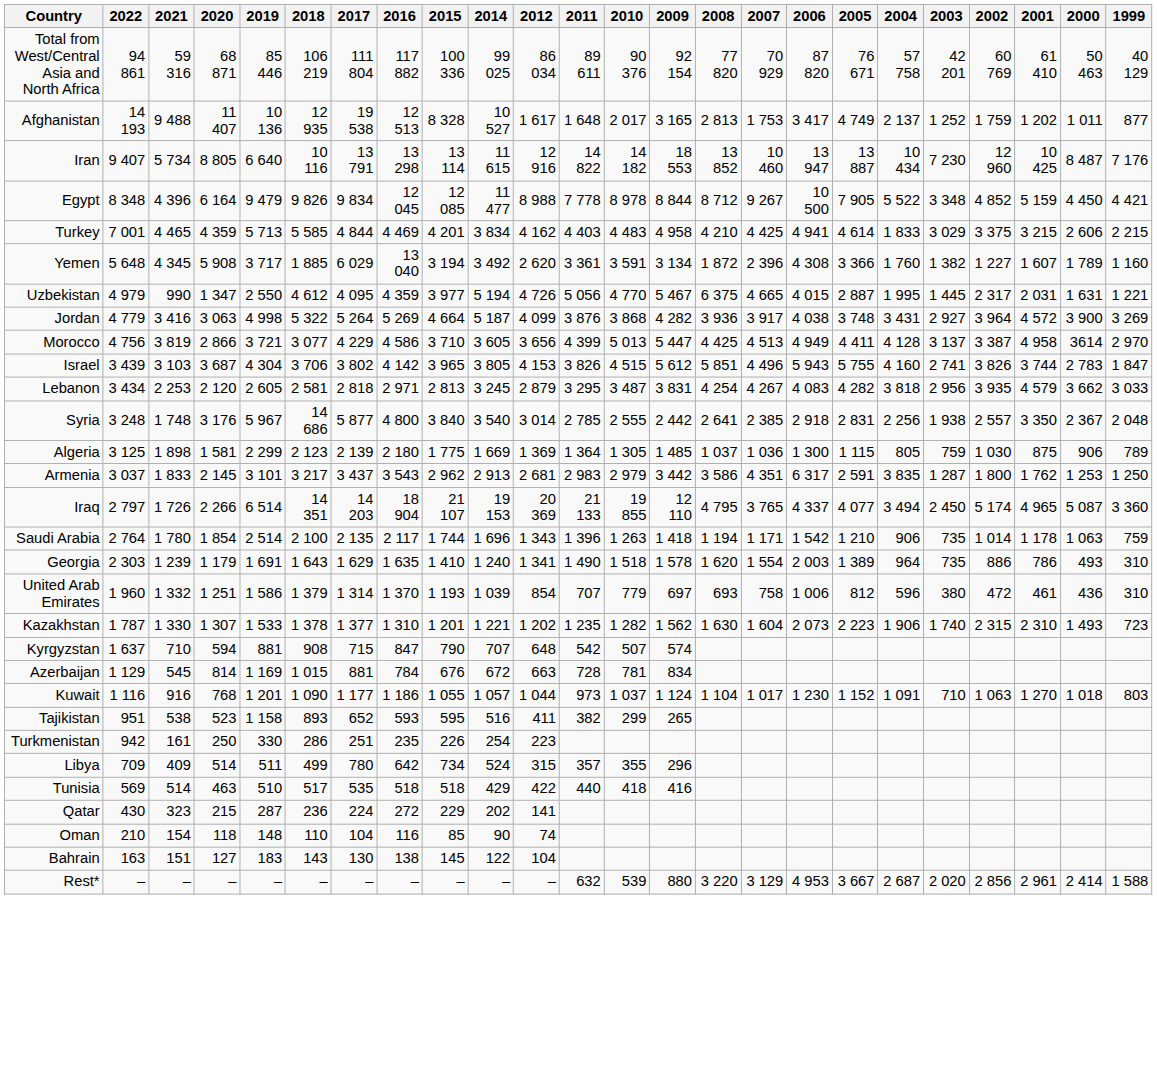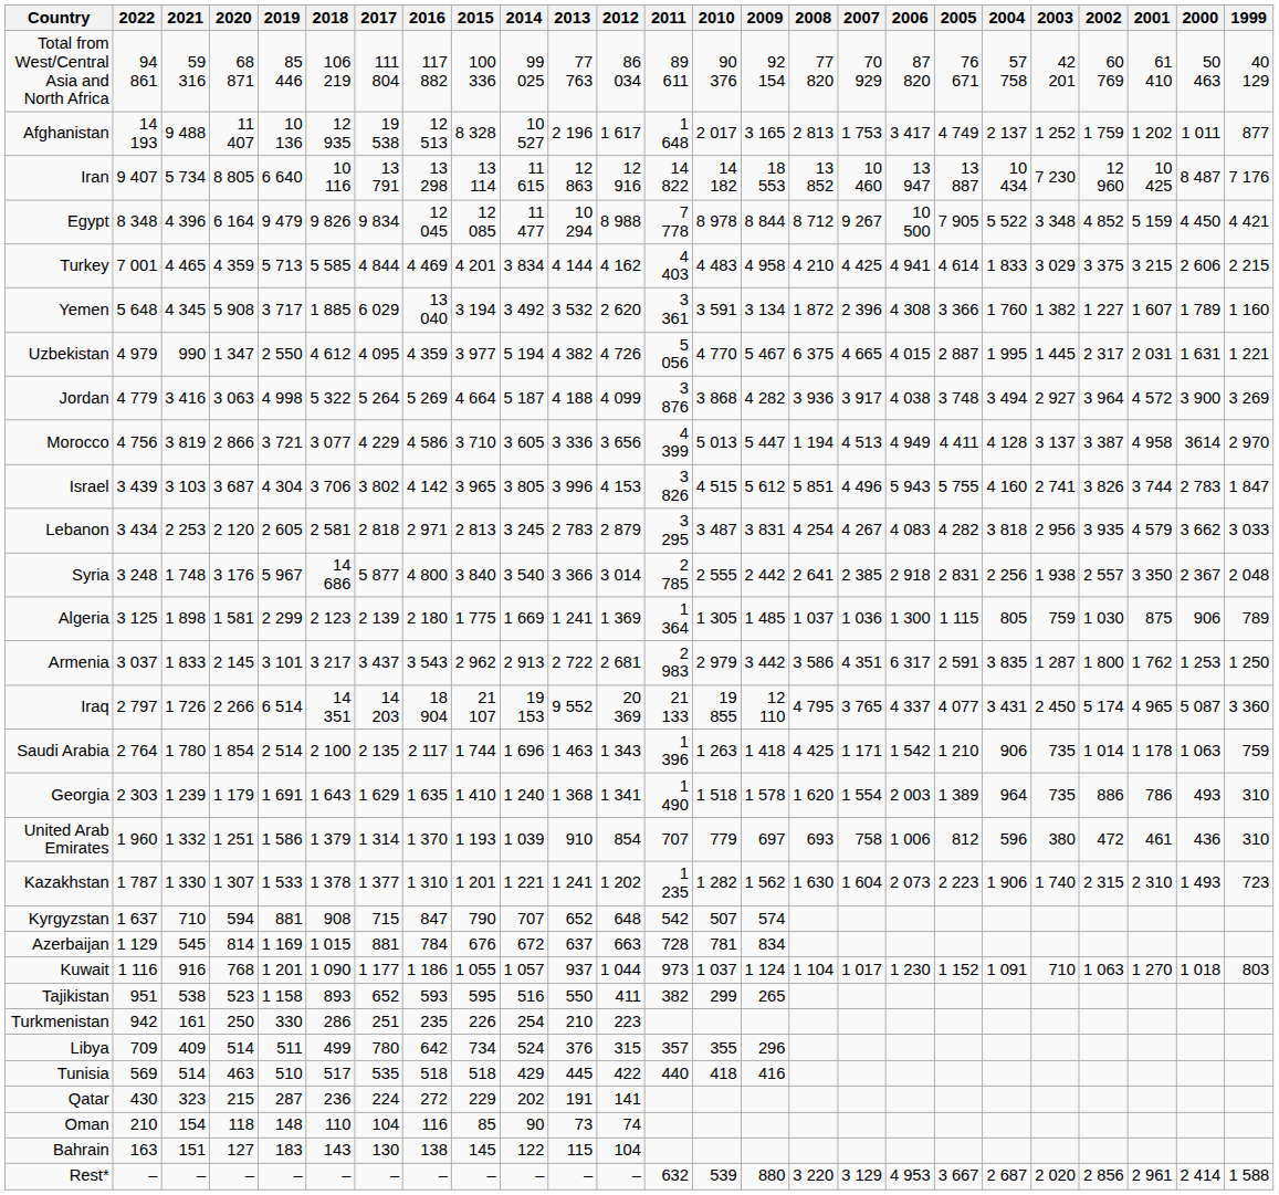+ column: 2013 | 77 763 | 2 196 | 12 863 | 10 294 | 4 144 | 3 532 | 4 382 | 4 188 | 3 336 | 3 996 | 2 783 | 3 366 | 1 241 | 2 722 | 9 552 | 1 463 | 1 368 | 910 | 1 241 | 652 | 637 | 937 | 550 | 210 | 376 | 445 | 191 | 73 | 115 | –
Jordan | 2004: 3 431 -> 3 494
Morocco | 2008: 4 425 -> 1 194
Iraq | 2004: 3 494 -> 3 431
Saudi Arabia | 2008: 1 194 -> 4 425
